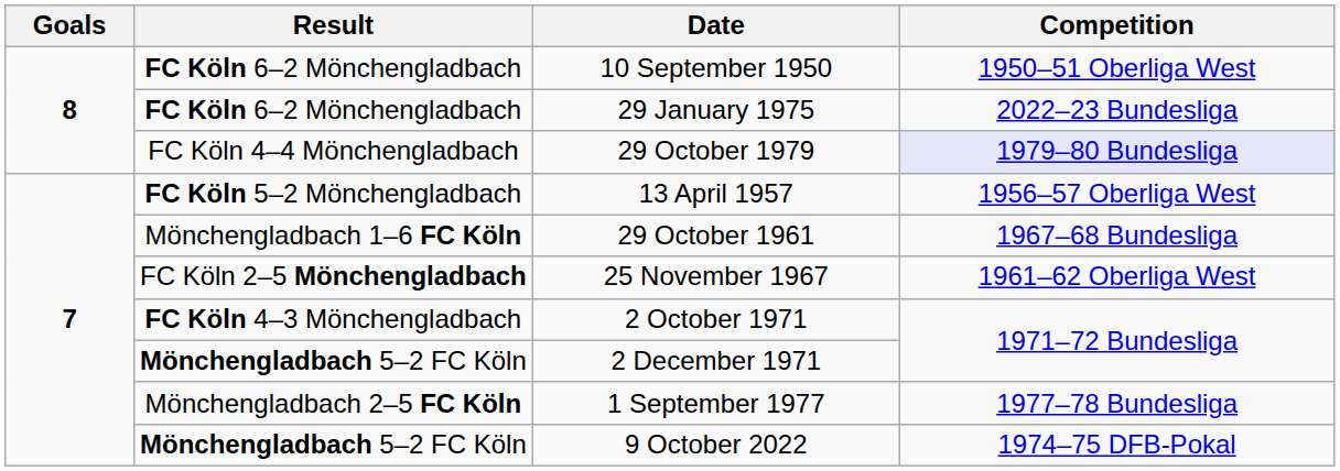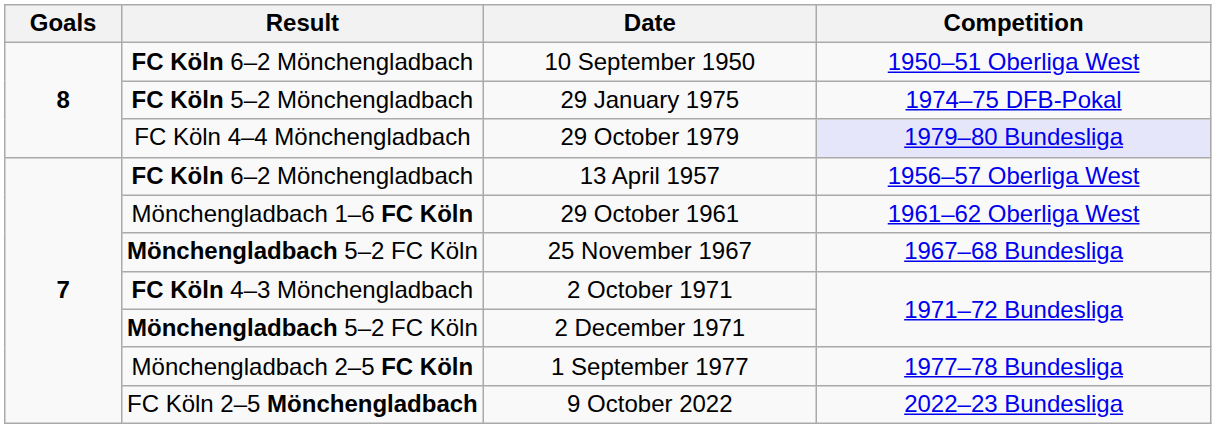29 January 1975 | Result: FC Köln 6–2 Mönchengladbach -> FC Köln 5–2 Mönchengladbach
29 January 1975 | Competition: 2022–23 Bundesliga -> 1974–75 DFB-Pokal
13 April 1957 | Result: FC Köln 5–2 Mönchengladbach -> FC Köln 6–2 Mönchengladbach
29 October 1961 | Competition: 1967–68 Bundesliga -> 1961–62 Oberliga West
25 November 1967 | Result: FC Köln 2–5 Mönchengladbach -> Mönchengladbach 5–2 FC Köln
25 November 1967 | Competition: 1961–62 Oberliga West -> 1967–68 Bundesliga
9 October 2022 | Result: Mönchengladbach 5–2 FC Köln -> FC Köln 2–5 Mönchengladbach
9 October 2022 | Competition: 1974–75 DFB-Pokal -> 2022–23 Bundesliga
